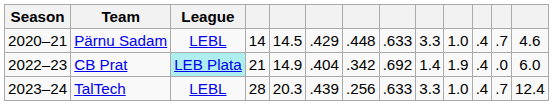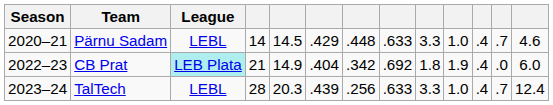CB Prat | column 9: 1.4 -> 1.8
